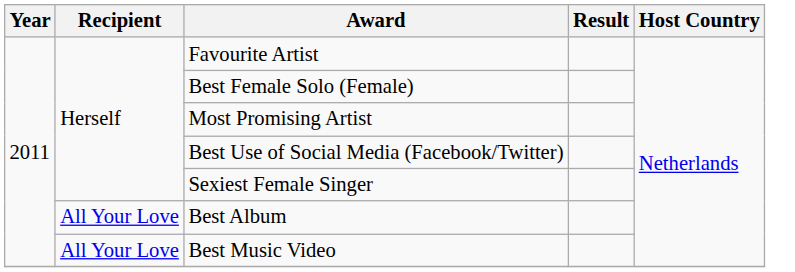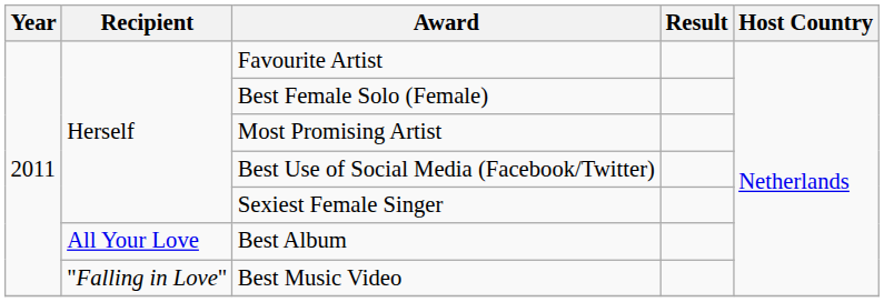Best Music Video | Recipient: All Your Love -> "Falling in Love"
